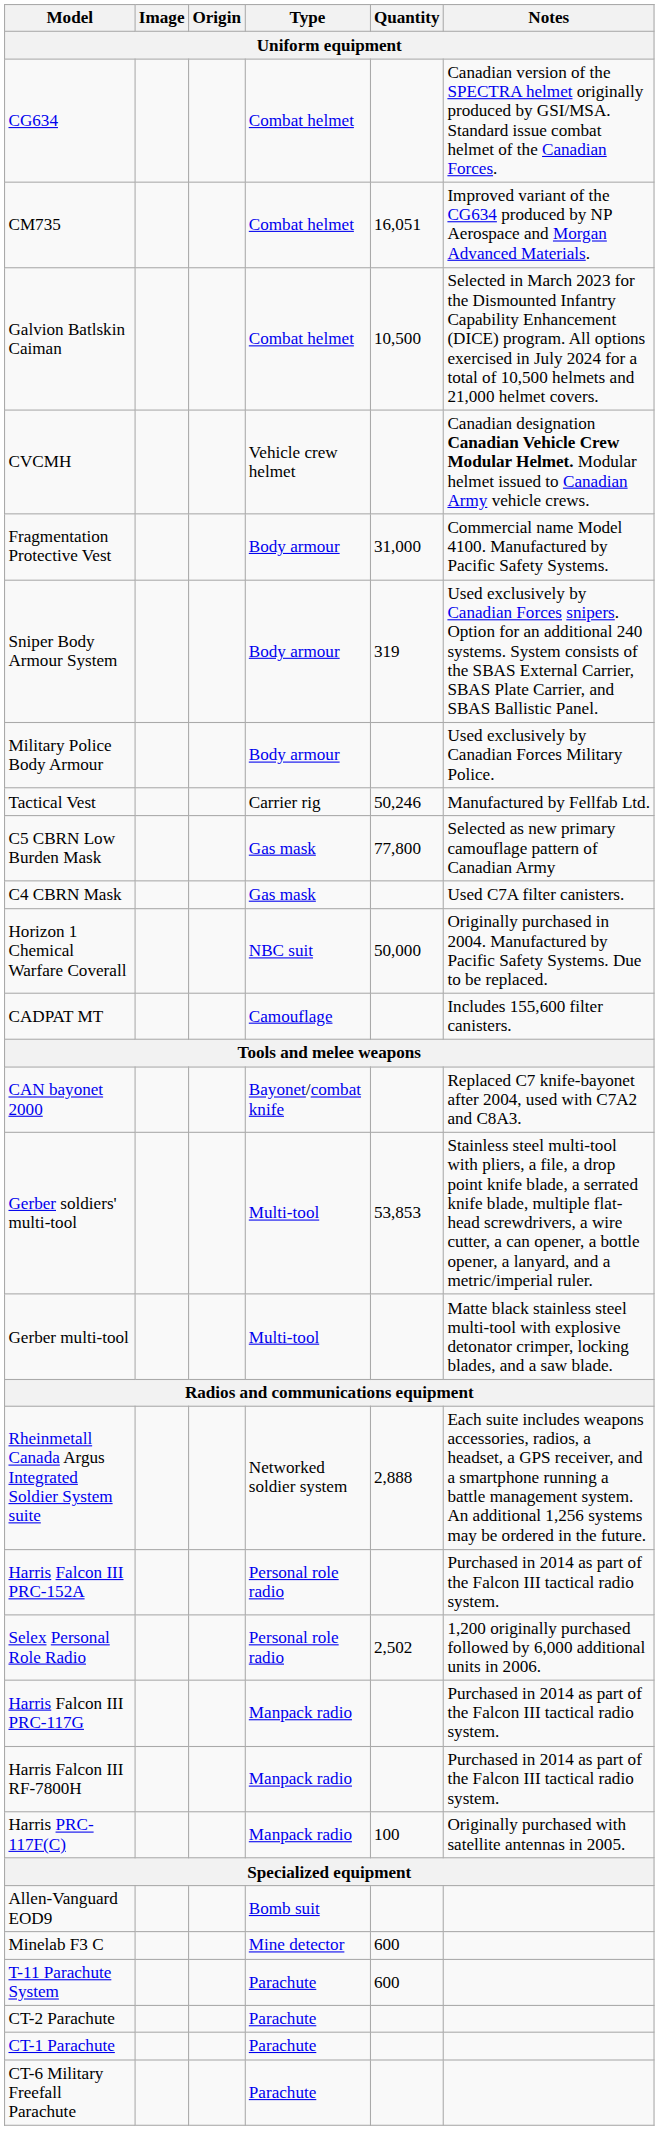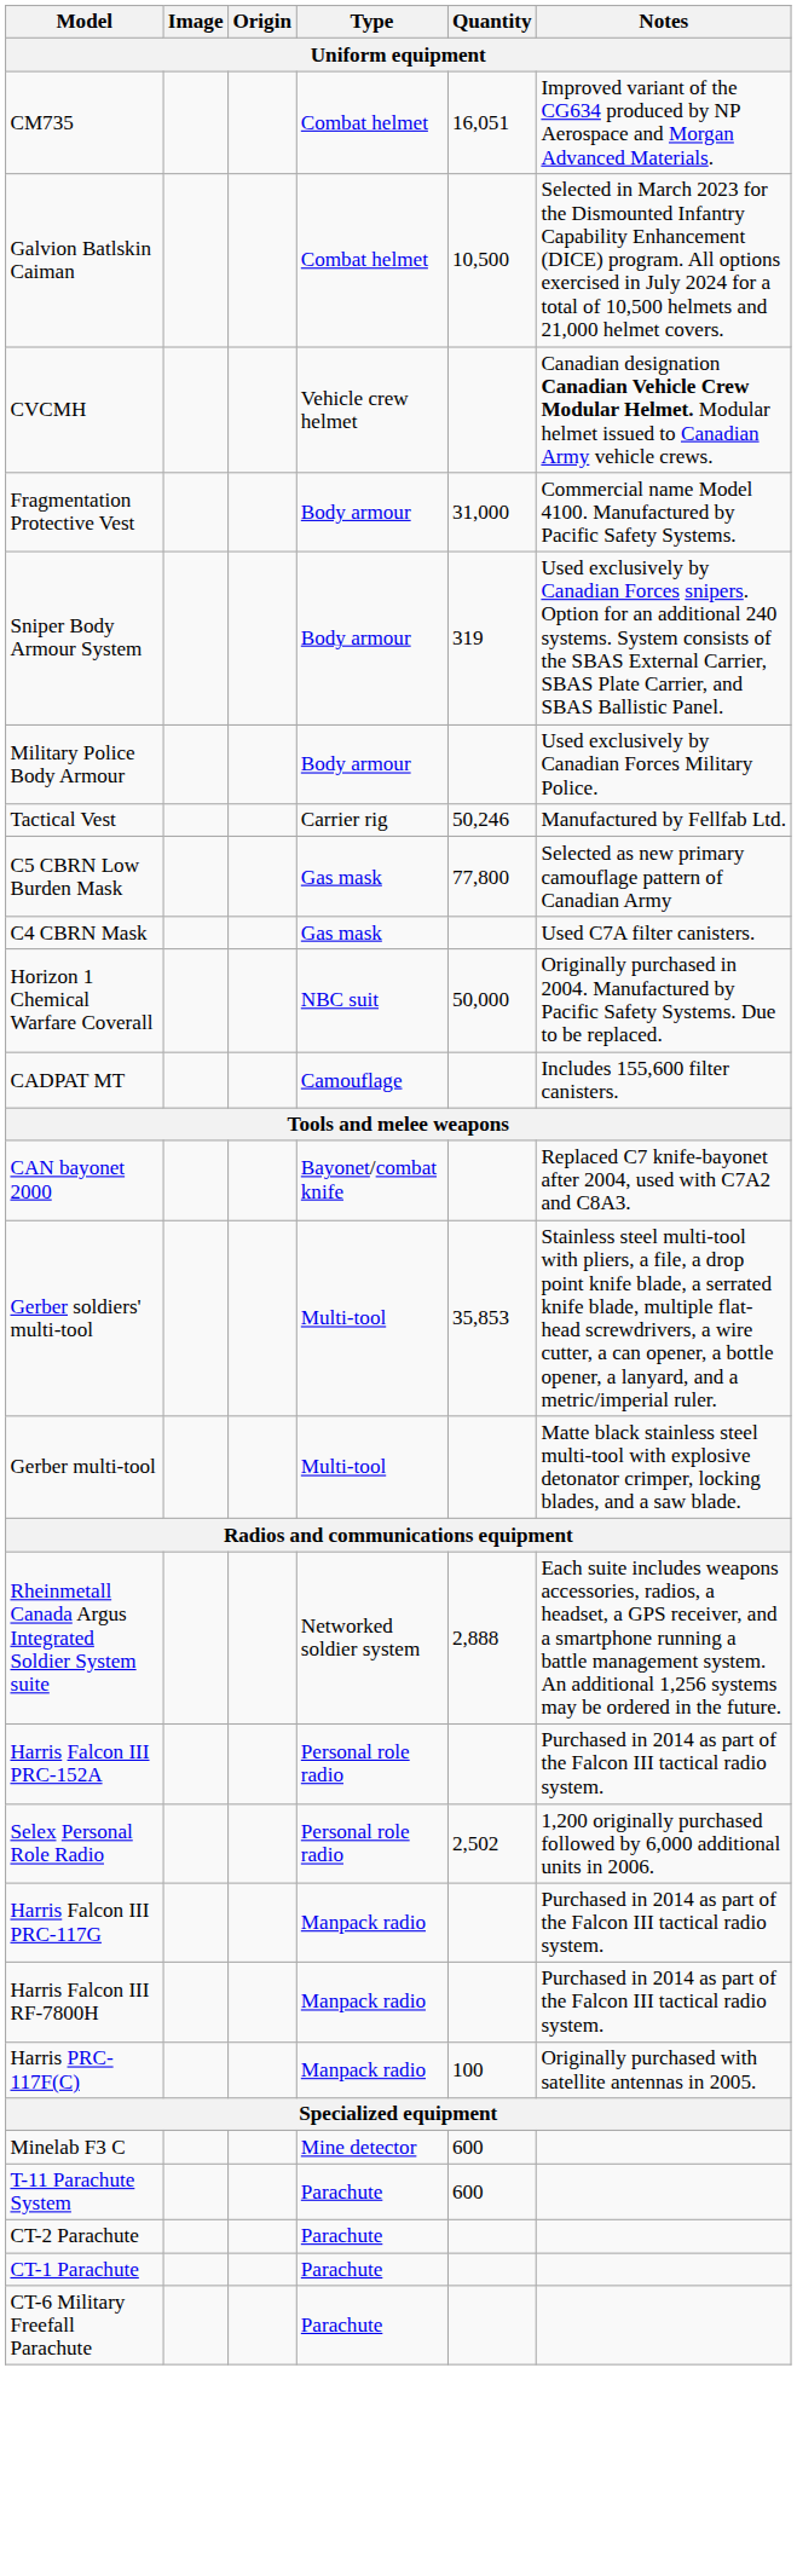- row: CG634 | Combat helmet | Canadian version of the SPECTRA helmet originally produced by GSI/MSA. Standard issue combat helmet of the Canadian Forces.
Gerber soldiers' multi-tool | Quantity: 53,853 -> 35,853
- row: Allen-Vanguard EOD9 | Bomb suit
